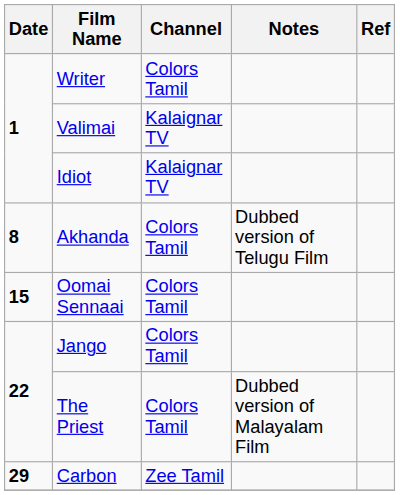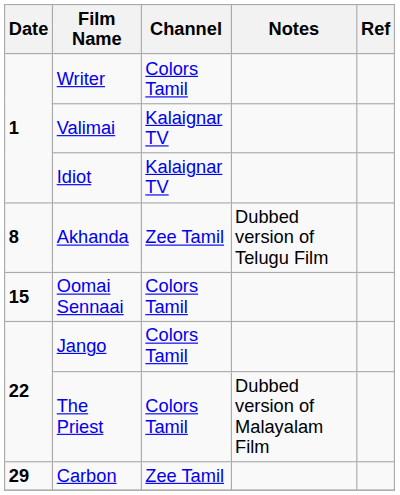Akhanda | Channel: Colors Tamil -> Zee Tamil
